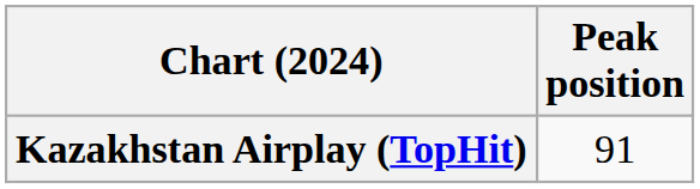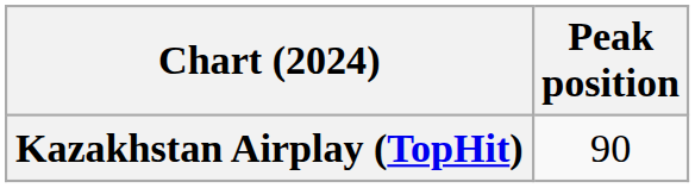Kazakhstan Airplay (TopHit) | Peak position: 91 -> 90
